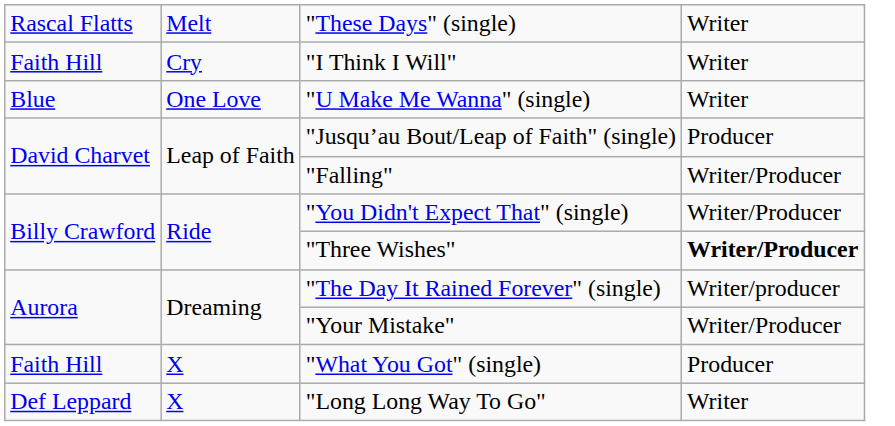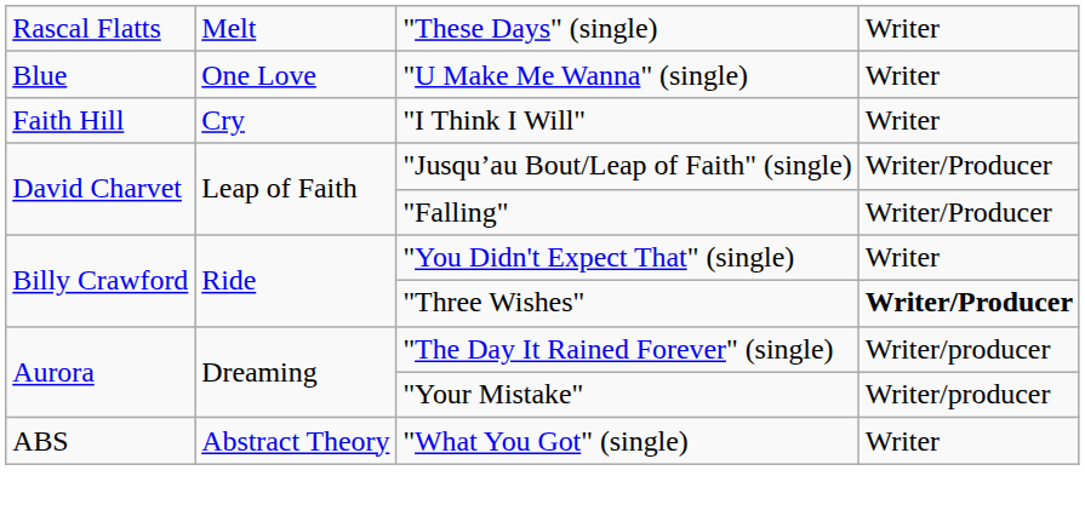rows swapped: "U Make Me Wanna" (single) <-> "I Think I Will"
"Jusqu’au Bout/Leap of Faith" (single) | column 4: Producer -> Writer/Producer
"You Didn't Expect That" (single) | column 4: Writer/Producer -> Writer
"Your Mistake" | column 4: Writer/Producer -> Writer/producer
"What You Got" (single) | column 1: Faith Hill -> ABS
"What You Got" (single) | column 2: X -> Abstract Theory
"What You Got" (single) | column 4: Producer -> Writer
- row: Def Leppard | X | "Long Long Way To Go" | Writer
